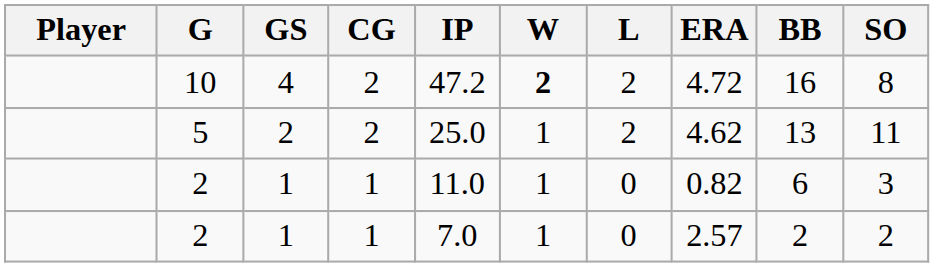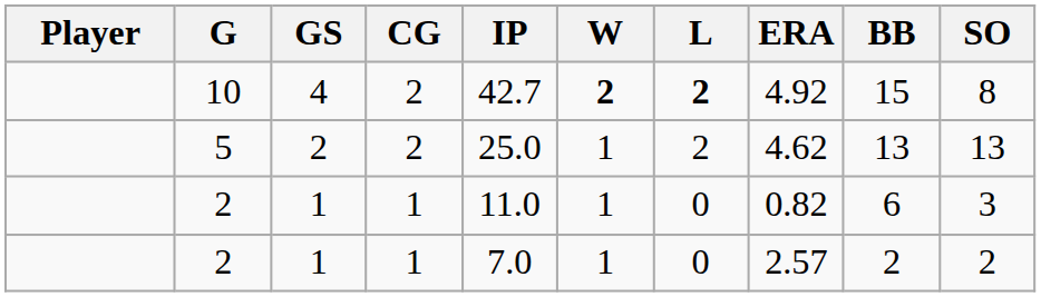10 | IP: 47.2 -> 42.7
10 | L: normal -> bold
10 | ERA: 4.72 -> 4.92
10 | BB: 16 -> 15
5 | SO: 11 -> 13
